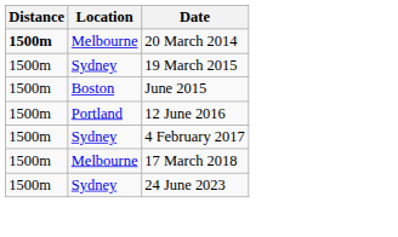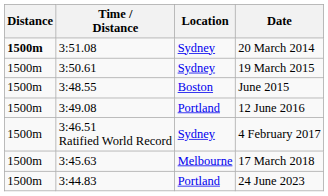+ column: Time / Distance | 3:51.08 | 3:50.61 | 3:48.55 | 3:49.08 | 3:46.51 Ratified World Record | 3:45.63 | 3:44.83
20 March 2014 | Location: Melbourne -> Sydney
24 June 2023 | Location: Sydney -> Portland
